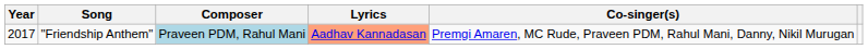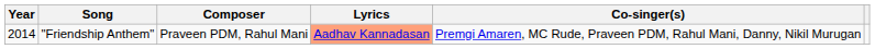"Friendship Anthem" | Year: 2017 -> 2014
"Friendship Anthem" | Composer: lightblue background -> no background
